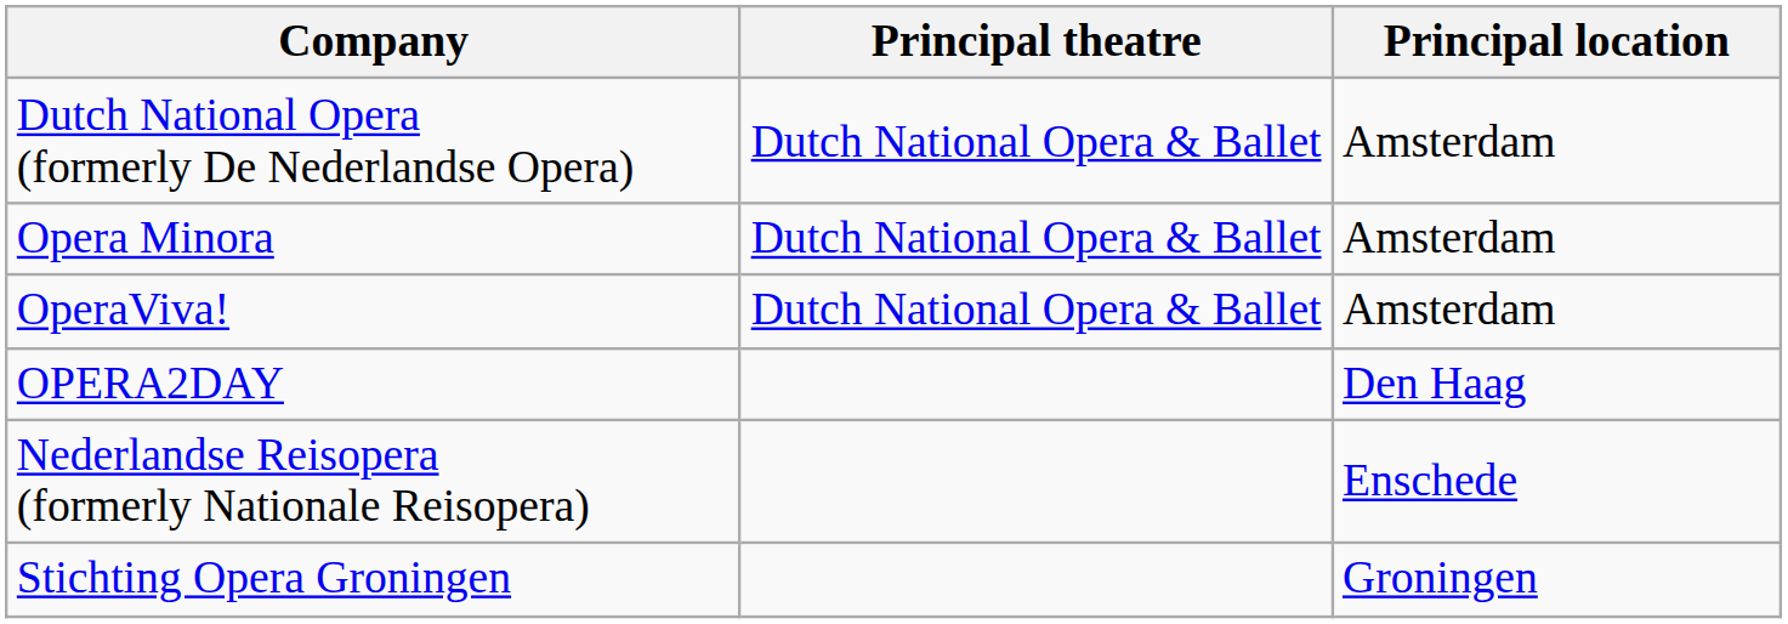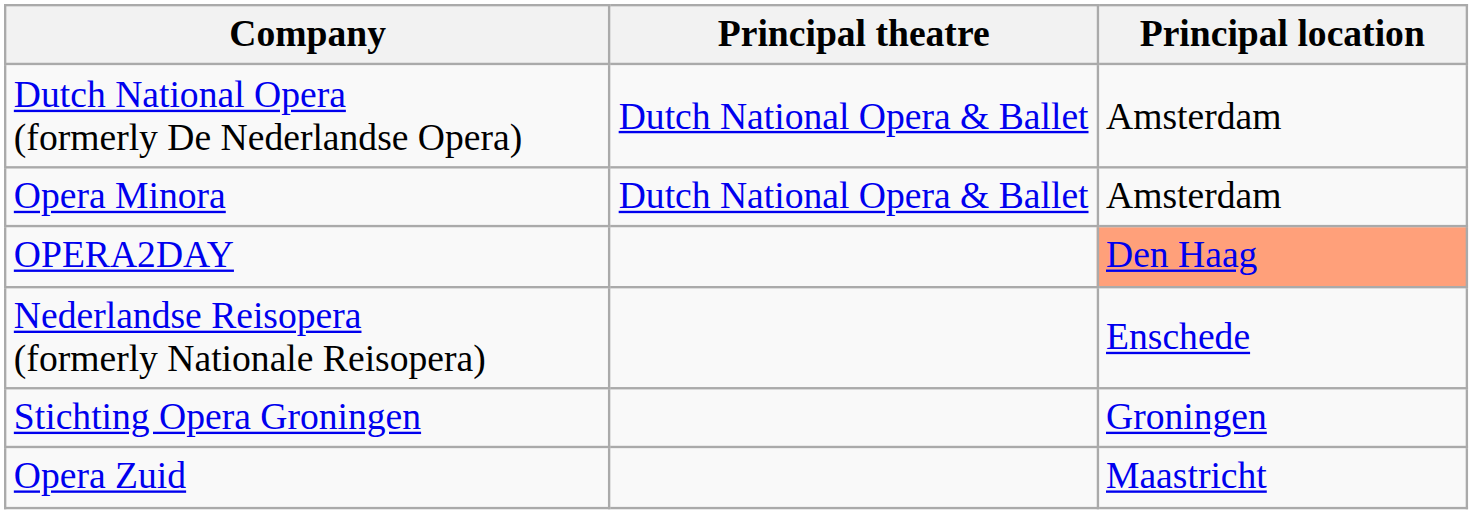- row: OperaViva! | Dutch National Opera & Ballet | Amsterdam
OPERA2DAY | Principal location: no background -> lightsalmon background
+ row: Opera Zuid | Maastricht
